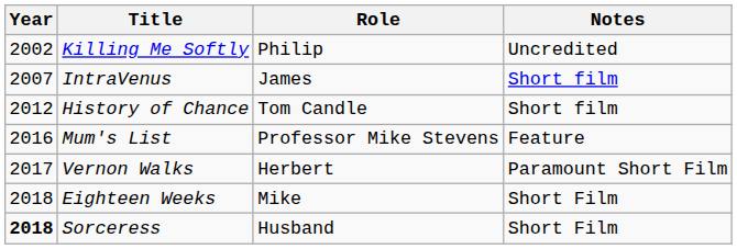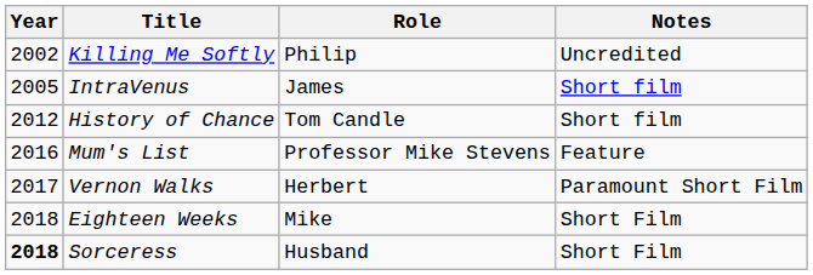IntraVenus | Year: 2007 -> 2005
